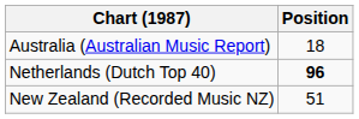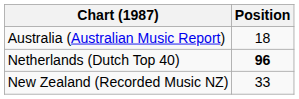New Zealand (Recorded Music NZ) | Position: 51 -> 33
